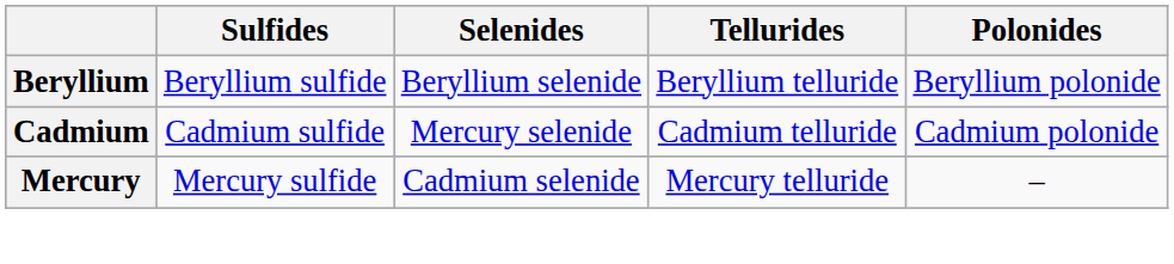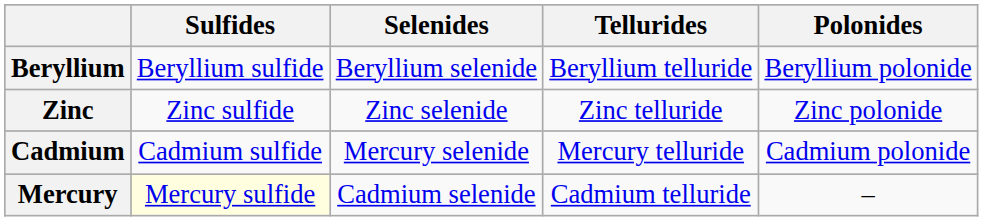+ row: Zinc | Zinc sulfide | Zinc selenide | Zinc telluride | Zinc polonide
Cadmium | Tellurides: Cadmium telluride -> Mercury telluride
Mercury | Sulfides: no background -> lightyellow background
Mercury | Tellurides: Mercury telluride -> Cadmium telluride
